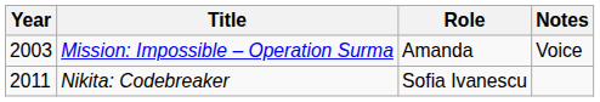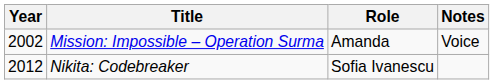Mission: Impossible – Operation Surma | Year: 2003 -> 2002
Nikita: Codebreaker | Year: 2011 -> 2012
